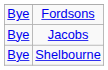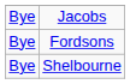rows swapped: Fordsons <-> Jacobs
